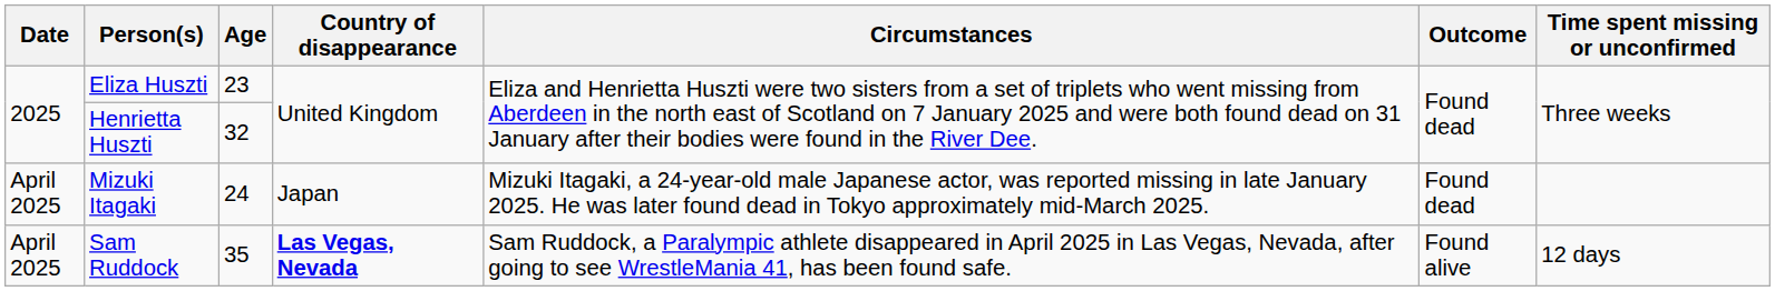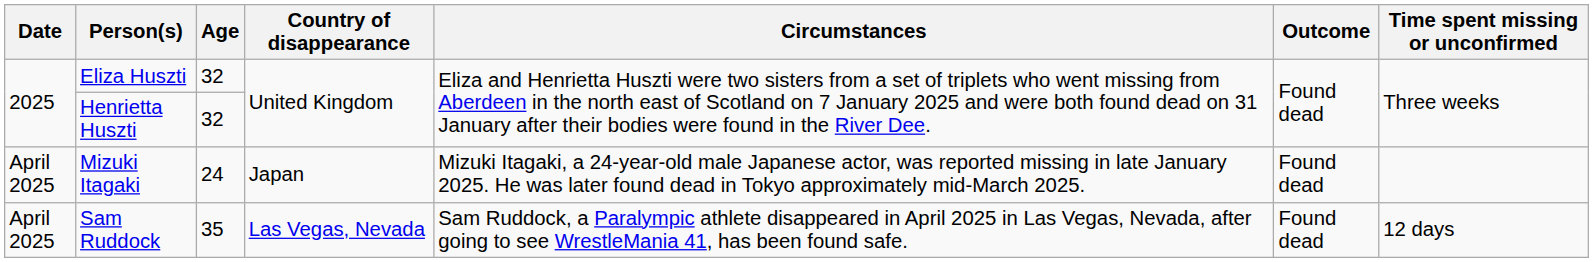Eliza Huszti | Age: 23 -> 32
Sam Ruddock | Country of disappearance: bold -> normal
Sam Ruddock | Outcome: Found alive -> Found dead
